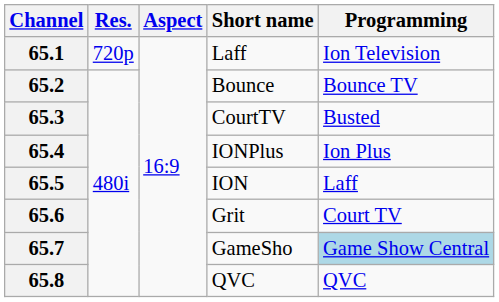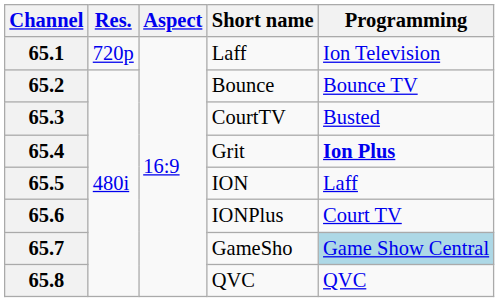65.4 | Short name: IONPlus -> Grit
65.4 | Programming: normal -> bold
65.6 | Short name: Grit -> IONPlus
